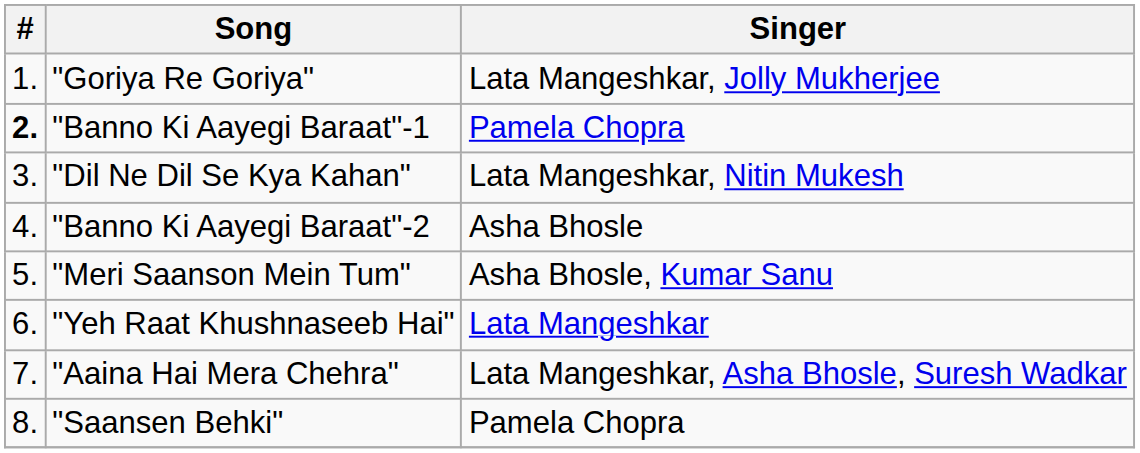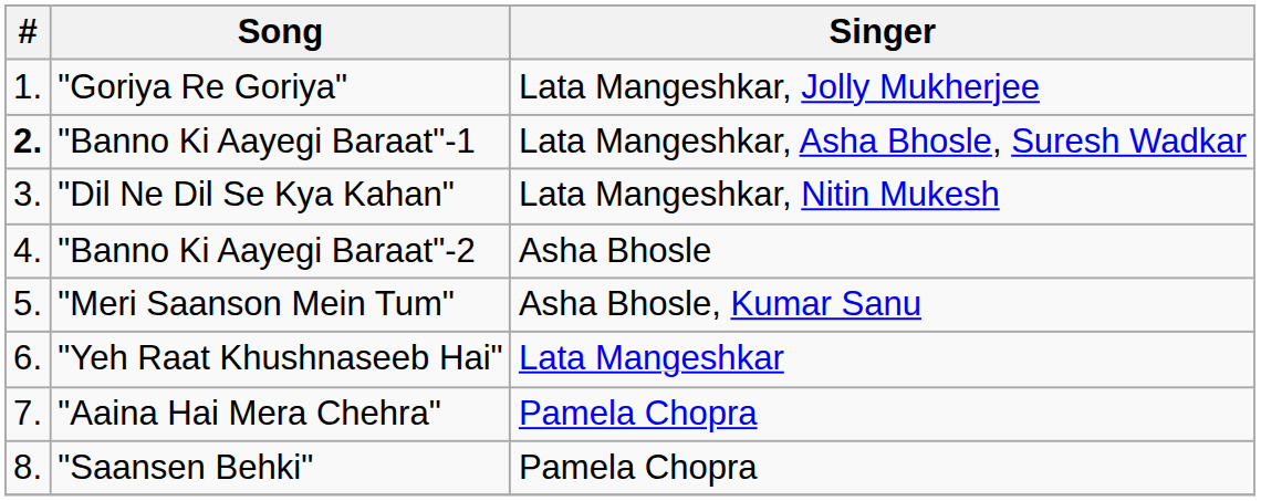"Banno Ki Aayegi Baraat"-1 | Singer: Pamela Chopra -> Lata Mangeshkar, Asha Bhosle, Suresh Wadkar
"Aaina Hai Mera Chehra" | Singer: Lata Mangeshkar, Asha Bhosle, Suresh Wadkar -> Pamela Chopra
